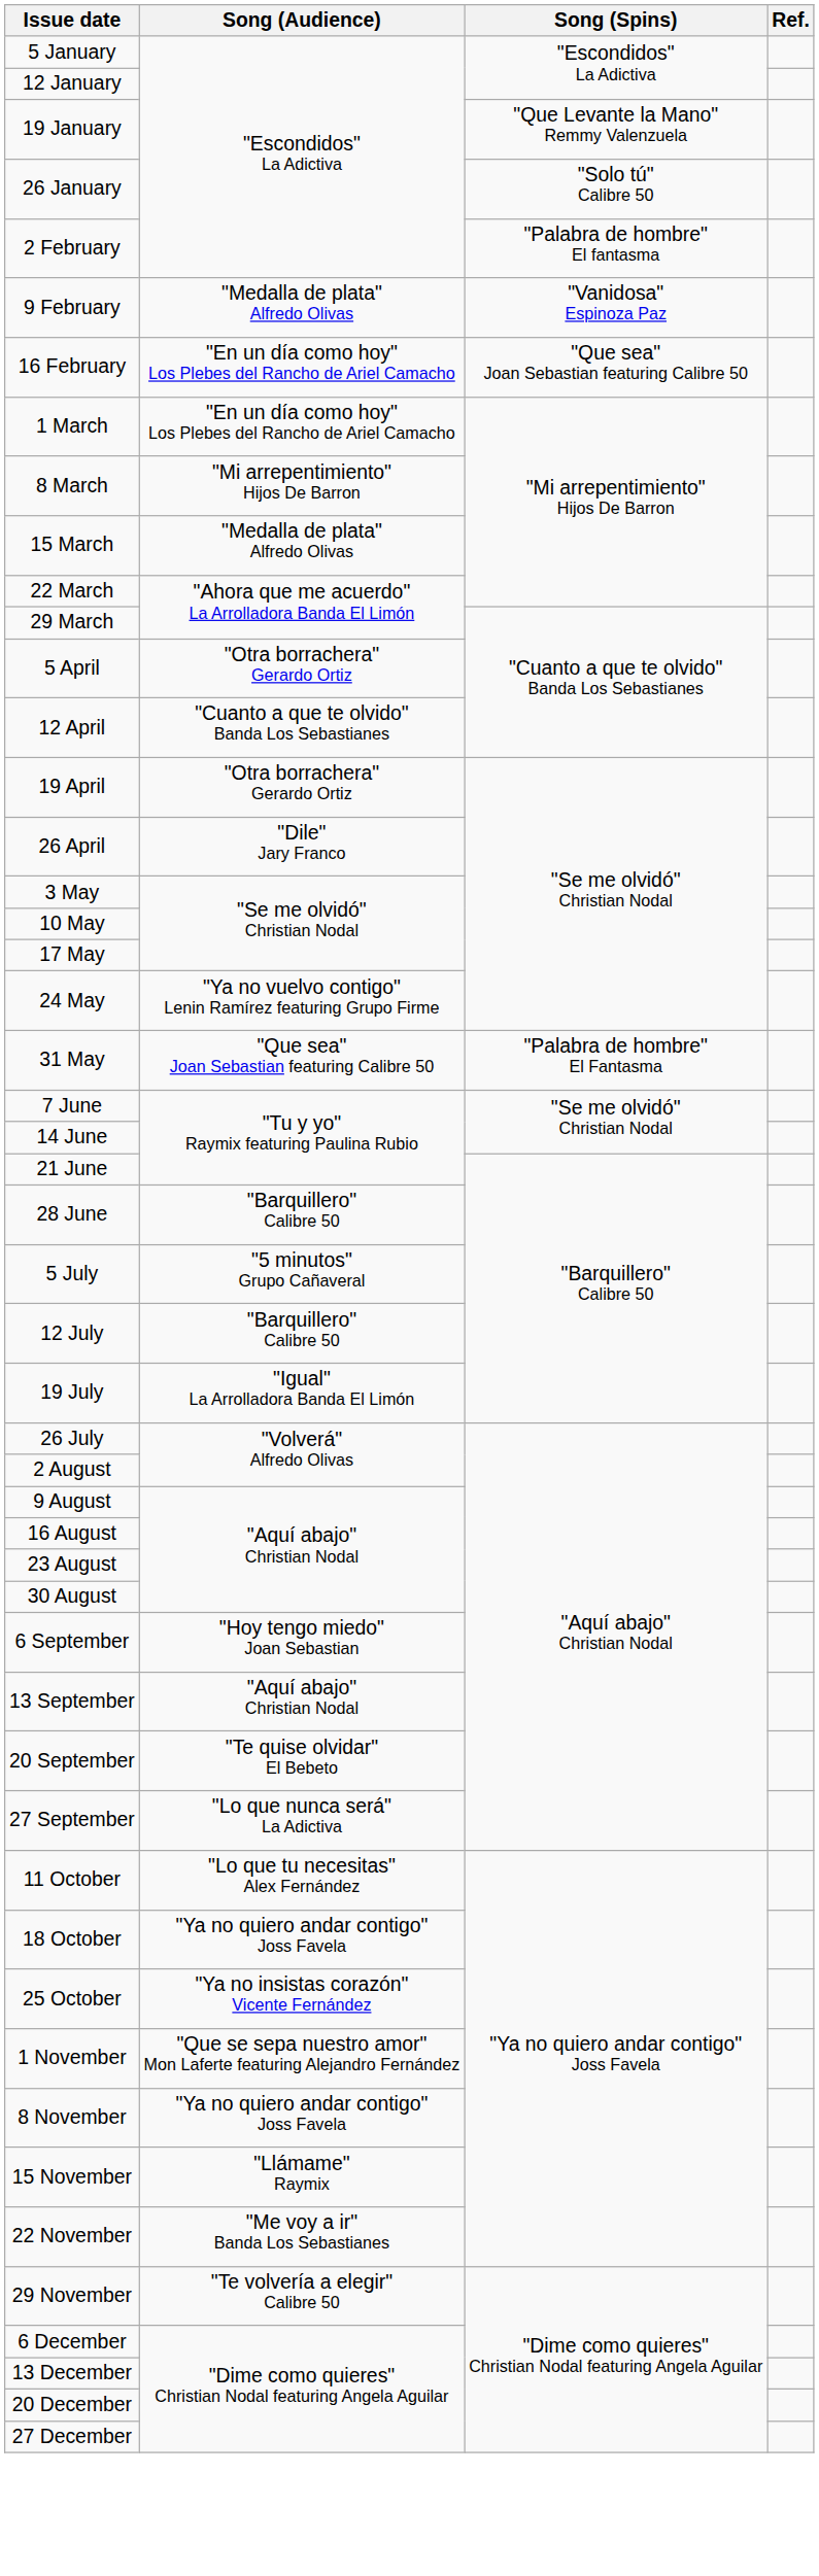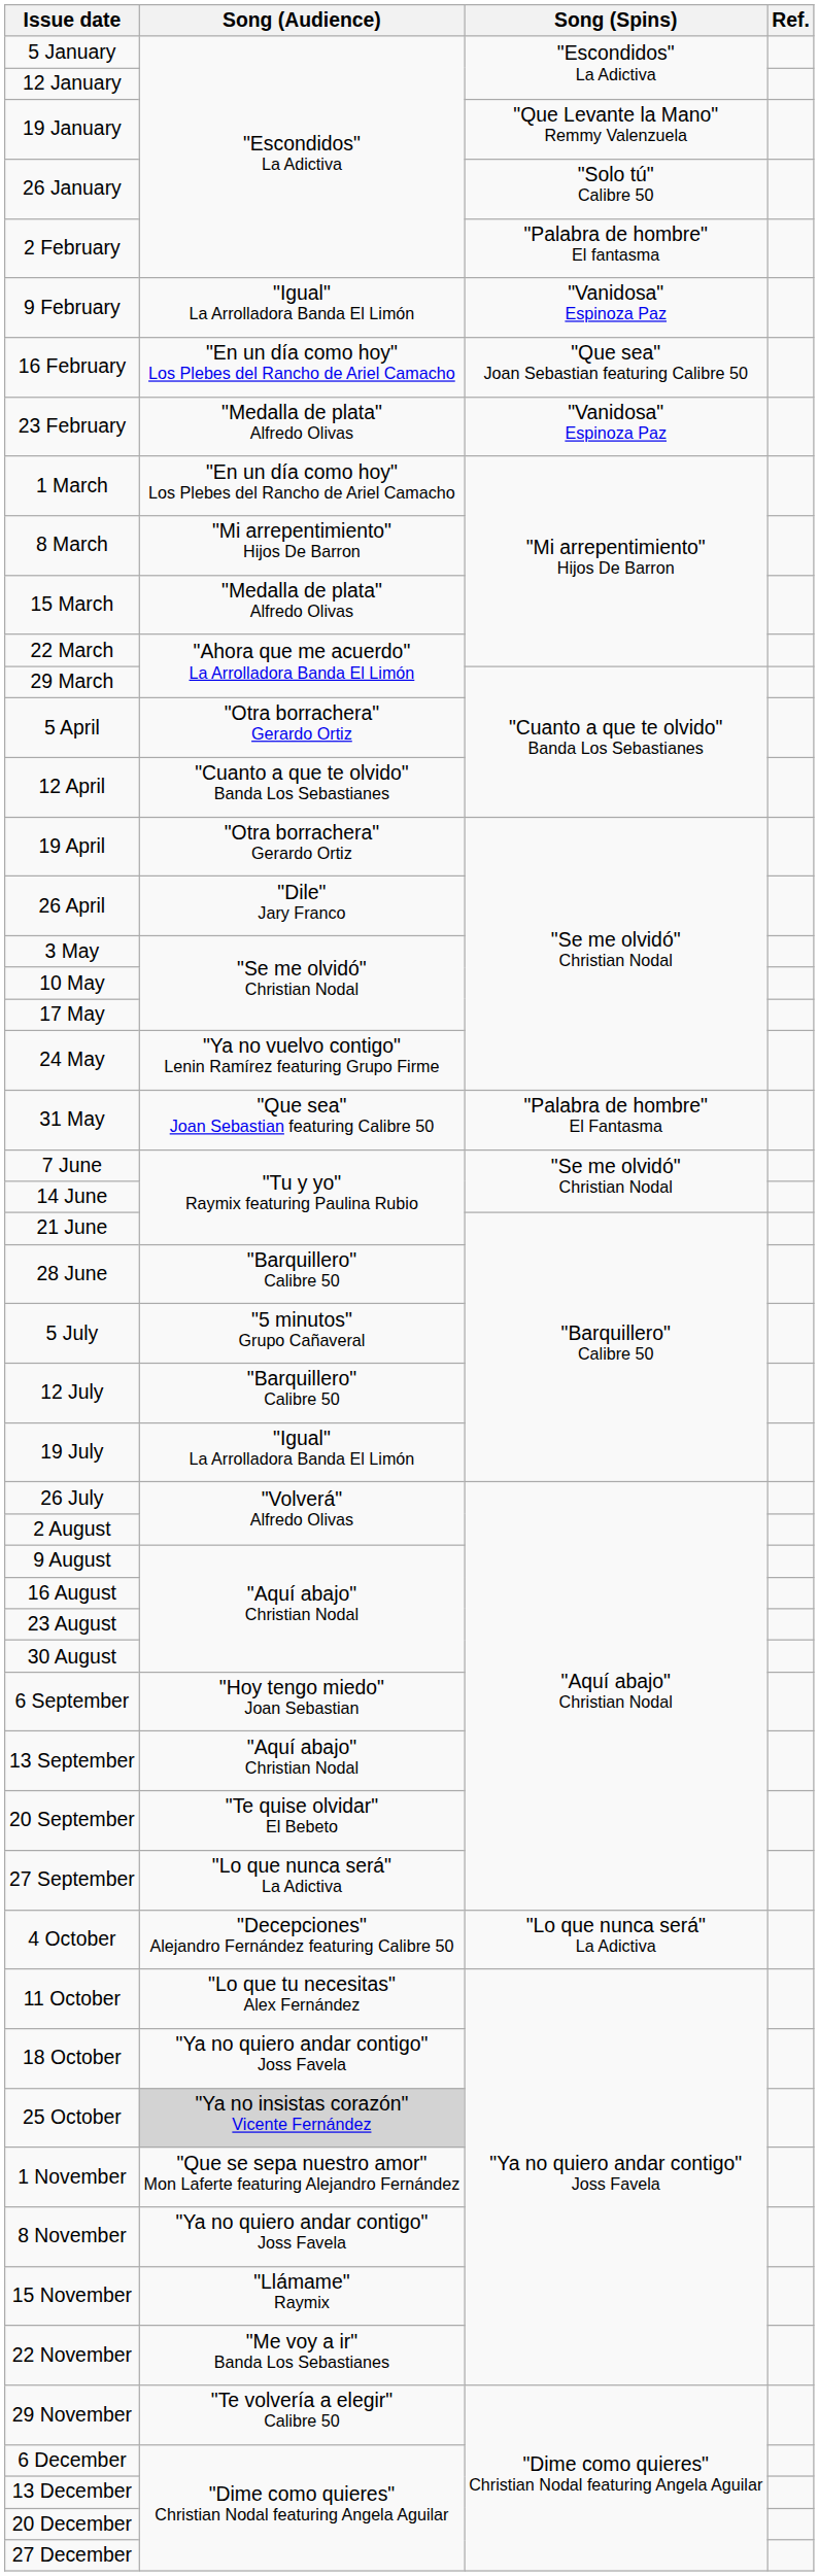9 February | Song (Audience): "Medalla de plata" Alfredo Olivas -> "Igual" La Arrolladora Banda El Limón
+ row: 23 February | "Medalla de plata" Alfredo Olivas | "Vanidosa" Espinoza Paz
+ row: 4 October | "Decepciones" Alejandro Fernández featuring Calibre 50 | "Lo que nunca será" La Adictiva
25 October | Song (Audience): no background -> lightgrey background
